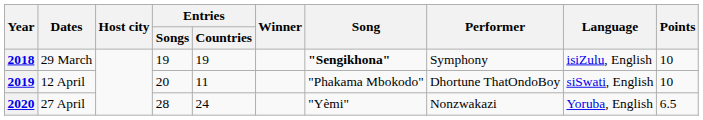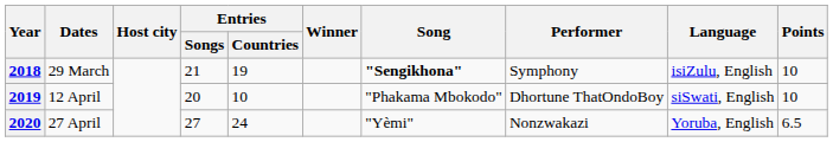2018 | Entries / Songs: 19 -> 21
2019 | Entries / Countries: 11 -> 10
2020 | Entries / Songs: 28 -> 27
